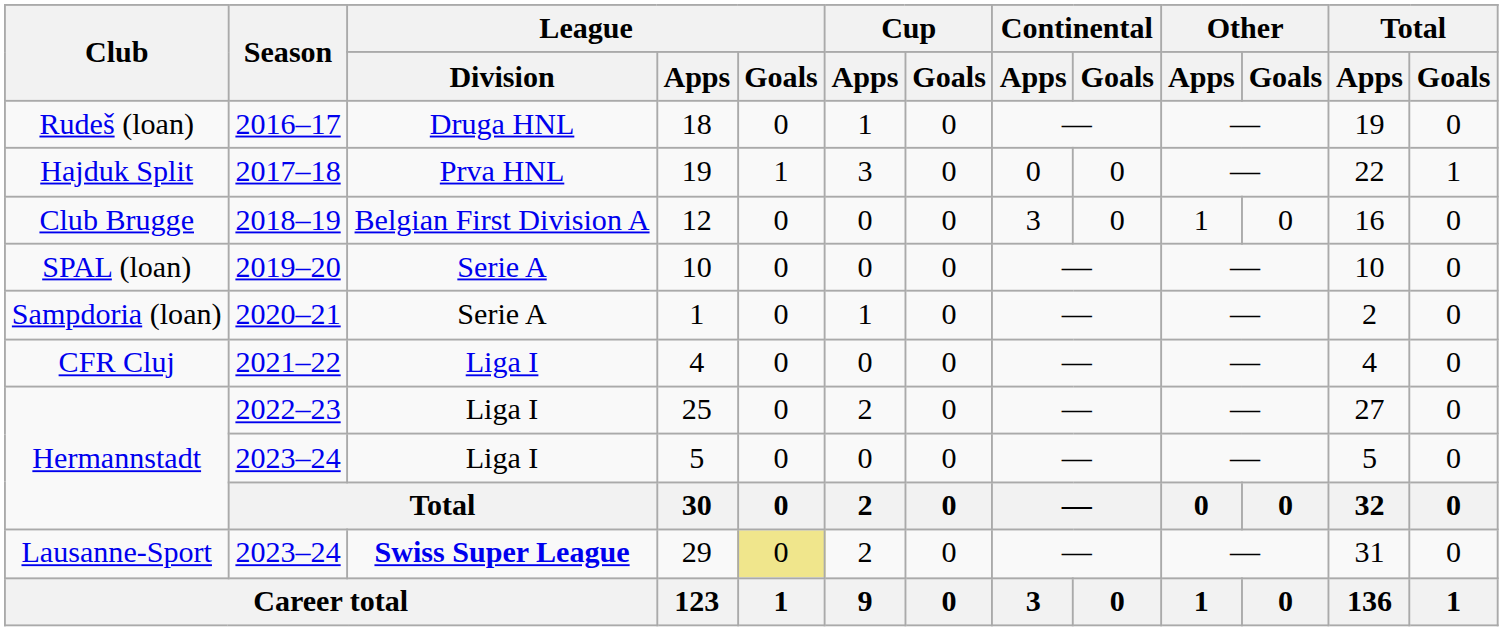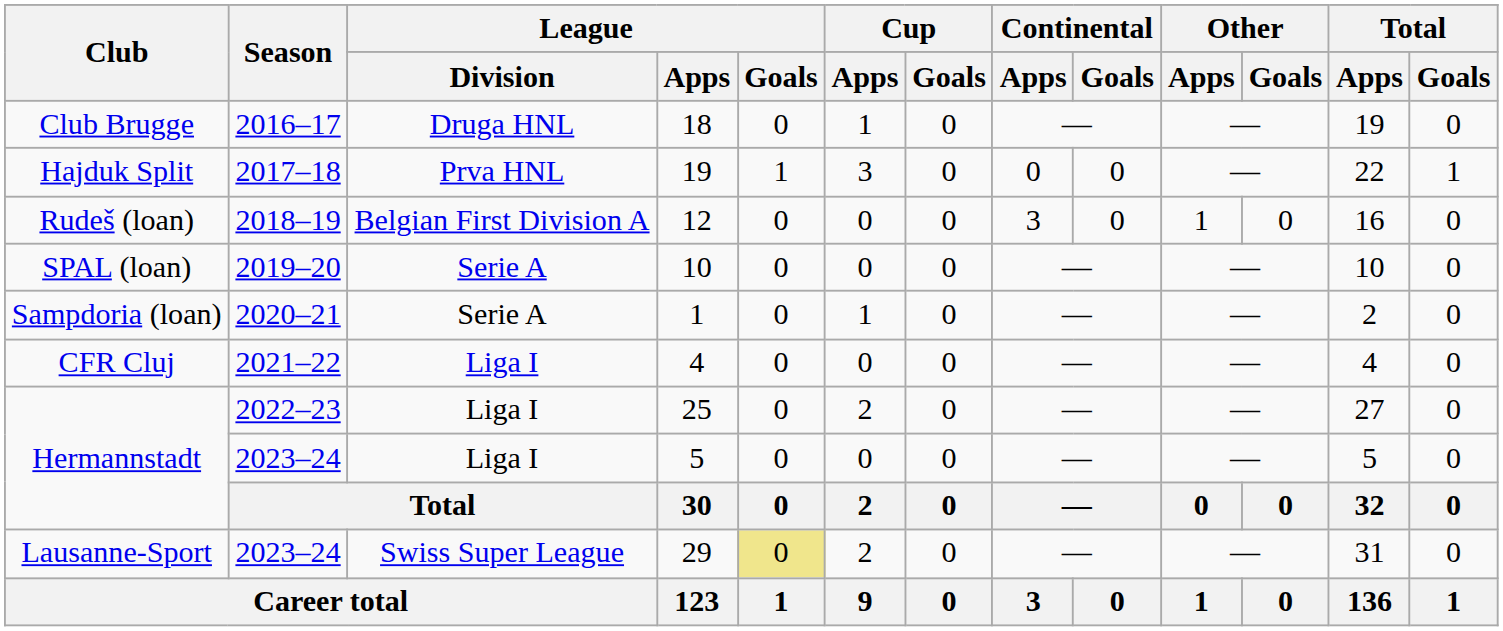18 | Club: Rudeš (loan) -> Club Brugge
12 | Club: Club Brugge -> Rudeš (loan)
29 | League / Division: bold -> normal
